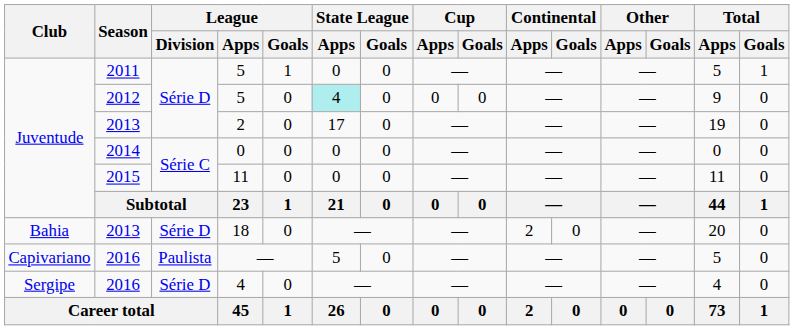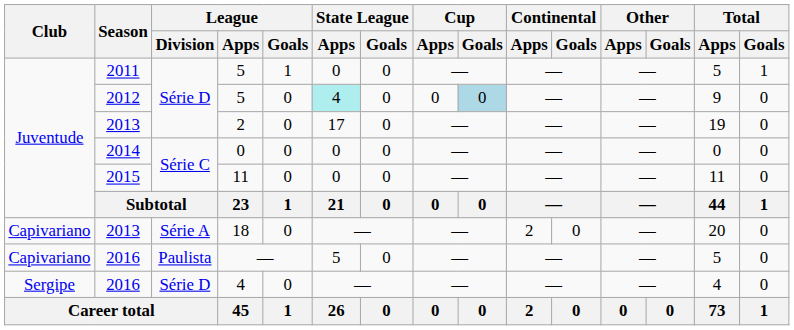2012 / 5 | Cup / Goals: no background -> lightblue background
18 | Club: Bahia -> Capivariano
18 | League / Division: Série D -> Série A
